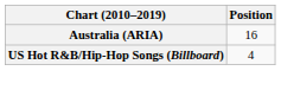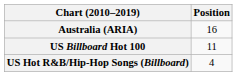+ row: US Billboard Hot 100 | 11
